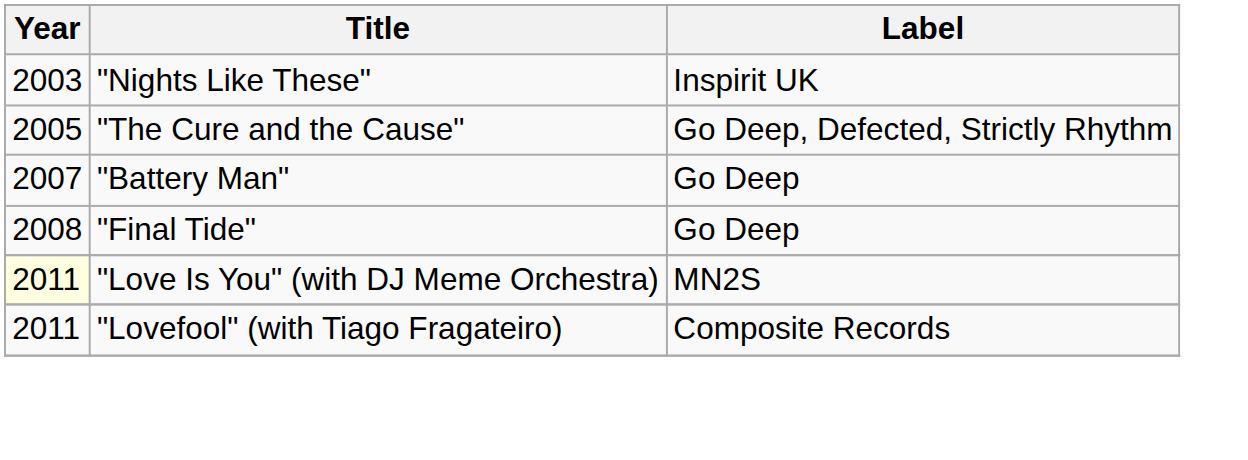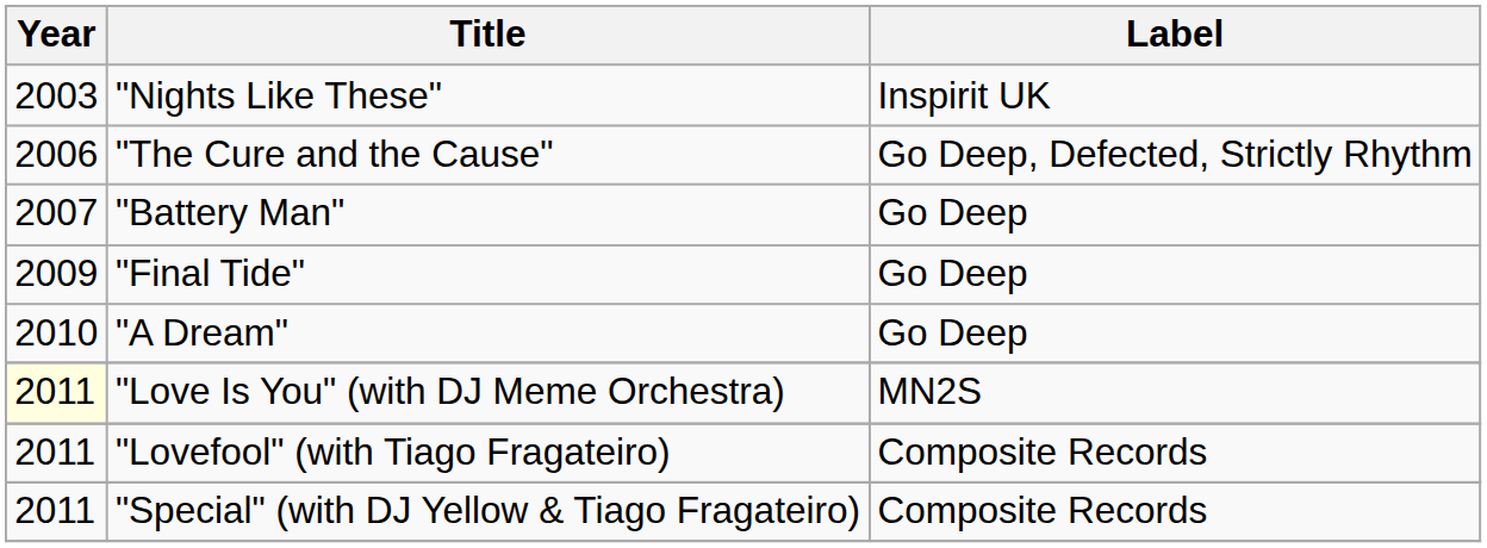"The Cure and the Cause" | Year: 2005 -> 2006
"Final Tide" | Year: 2008 -> 2009
+ row: 2010 | "A Dream" | Go Deep
+ row: 2011 | "Special" (with DJ Yellow & Tiago Fragateiro) | Composite Records
